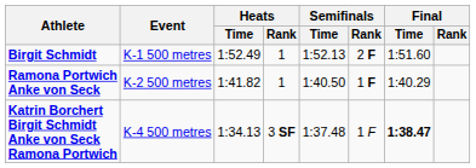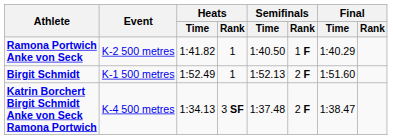rows swapped: Birgit Schmidt <-> Ramona Portwich Anke von Seck
Katrin Borchert Birgit Schmidt Anke von Seck Ramona Portwich | Semifinals / Rank: 1 F -> 2 F
Katrin Borchert Birgit Schmidt Anke von Seck Ramona Portwich | Final / Time: bold -> normal
